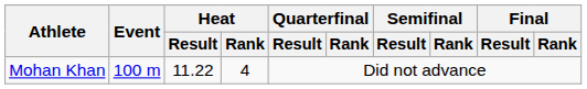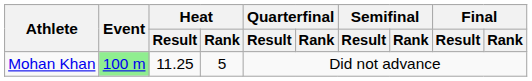Mohan Khan | Event: no background -> lightgreen background
Mohan Khan | Heat / Result: 11.22 -> 11.25
Mohan Khan | Heat / Rank: 4 -> 5
